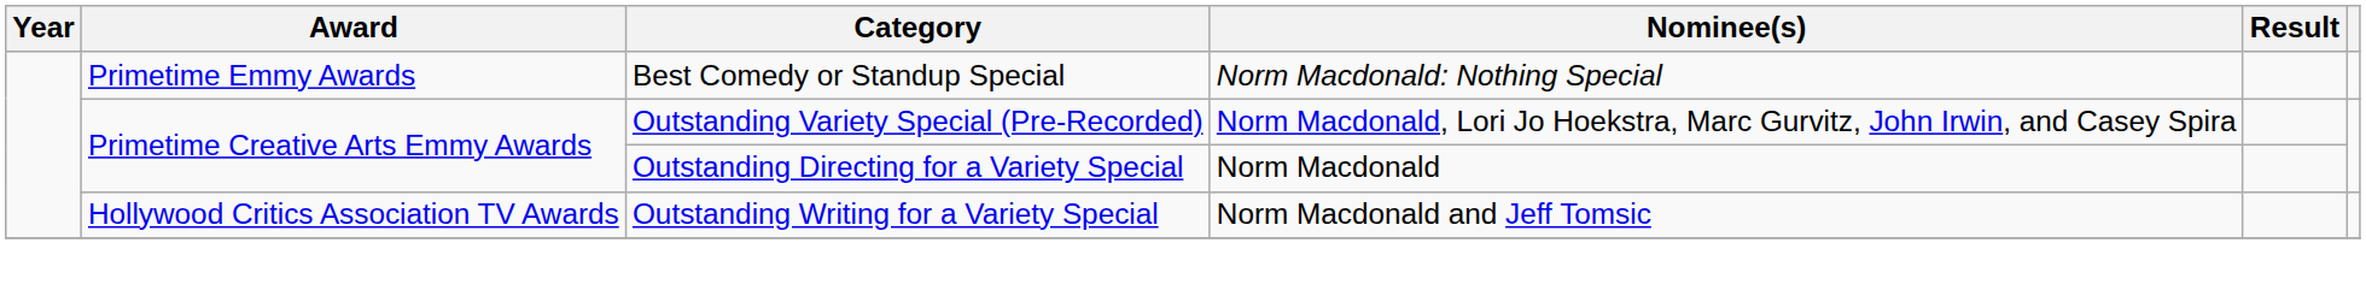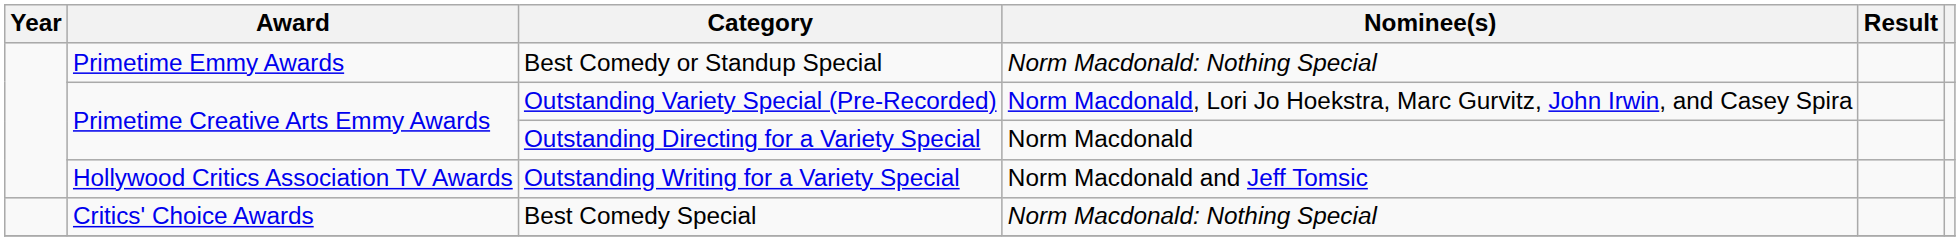+ row: Critics' Choice Awards | Best Comedy Special | Norm Macdonald: Nothing Special
